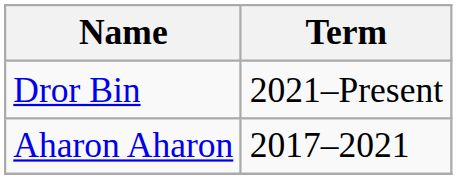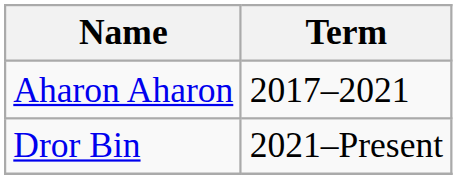rows swapped: Aharon Aharon <-> Dror Bin
